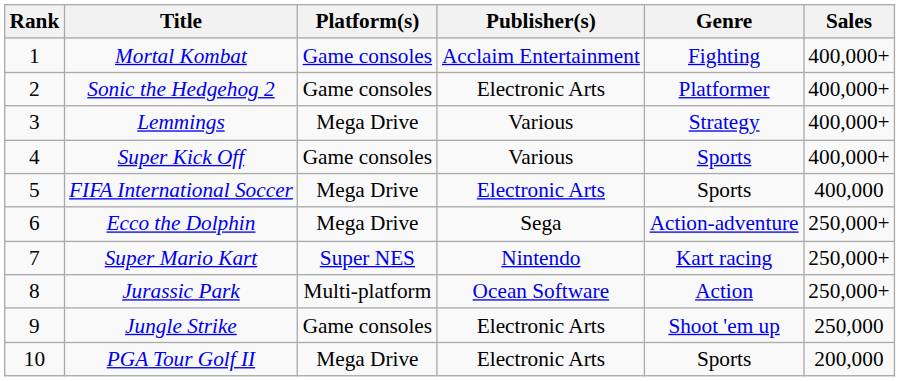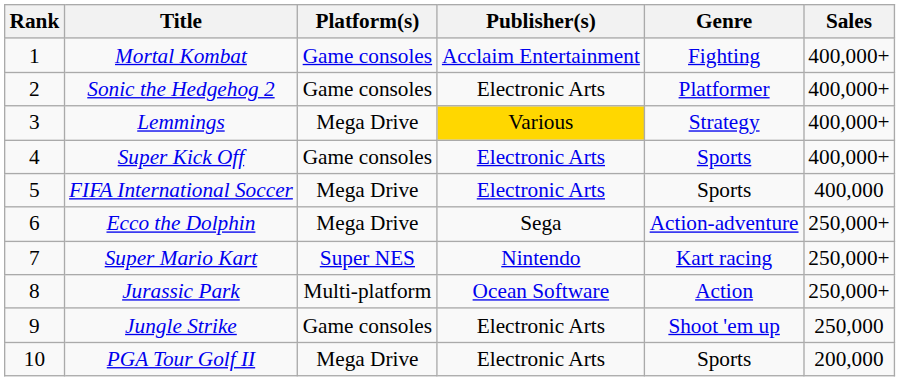Lemmings | Publisher(s): no background -> gold background
Super Kick Off | Publisher(s): Various -> Electronic Arts
